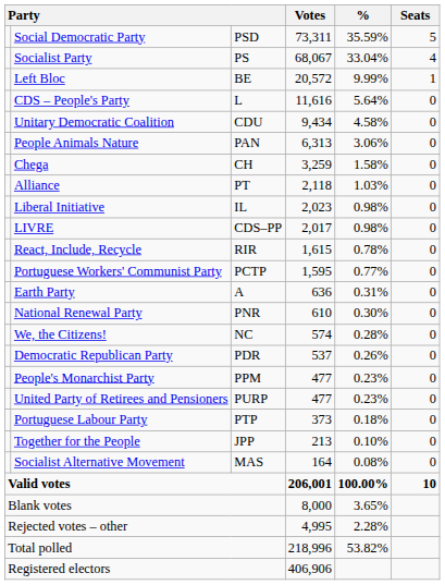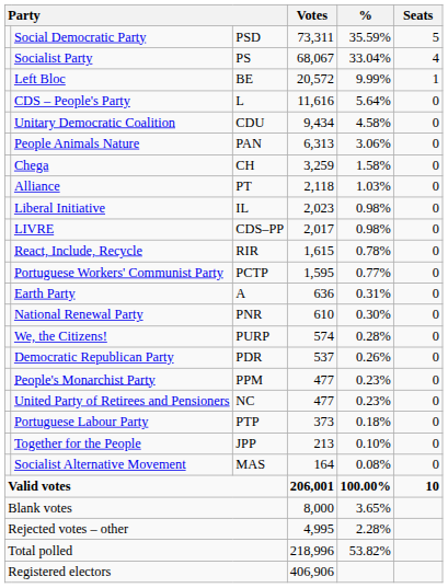We, the Citizens! | column 3: NC -> PURP
United Party of Retirees and Pensioners | column 3: PURP -> NC
